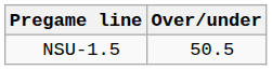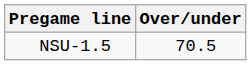NSU-1.5 | Over/under: 50.5 -> 70.5
